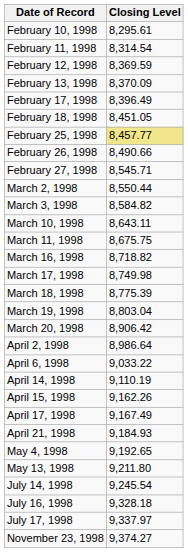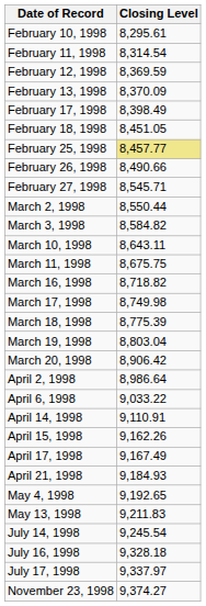February 17, 1998 | Closing Level: 8,396.49 -> 8,398.49
April 14, 1998 | Closing Level: 9,110.19 -> 9,110.91
May 13, 1998 | Closing Level: 9,211.80 -> 9,211.83
